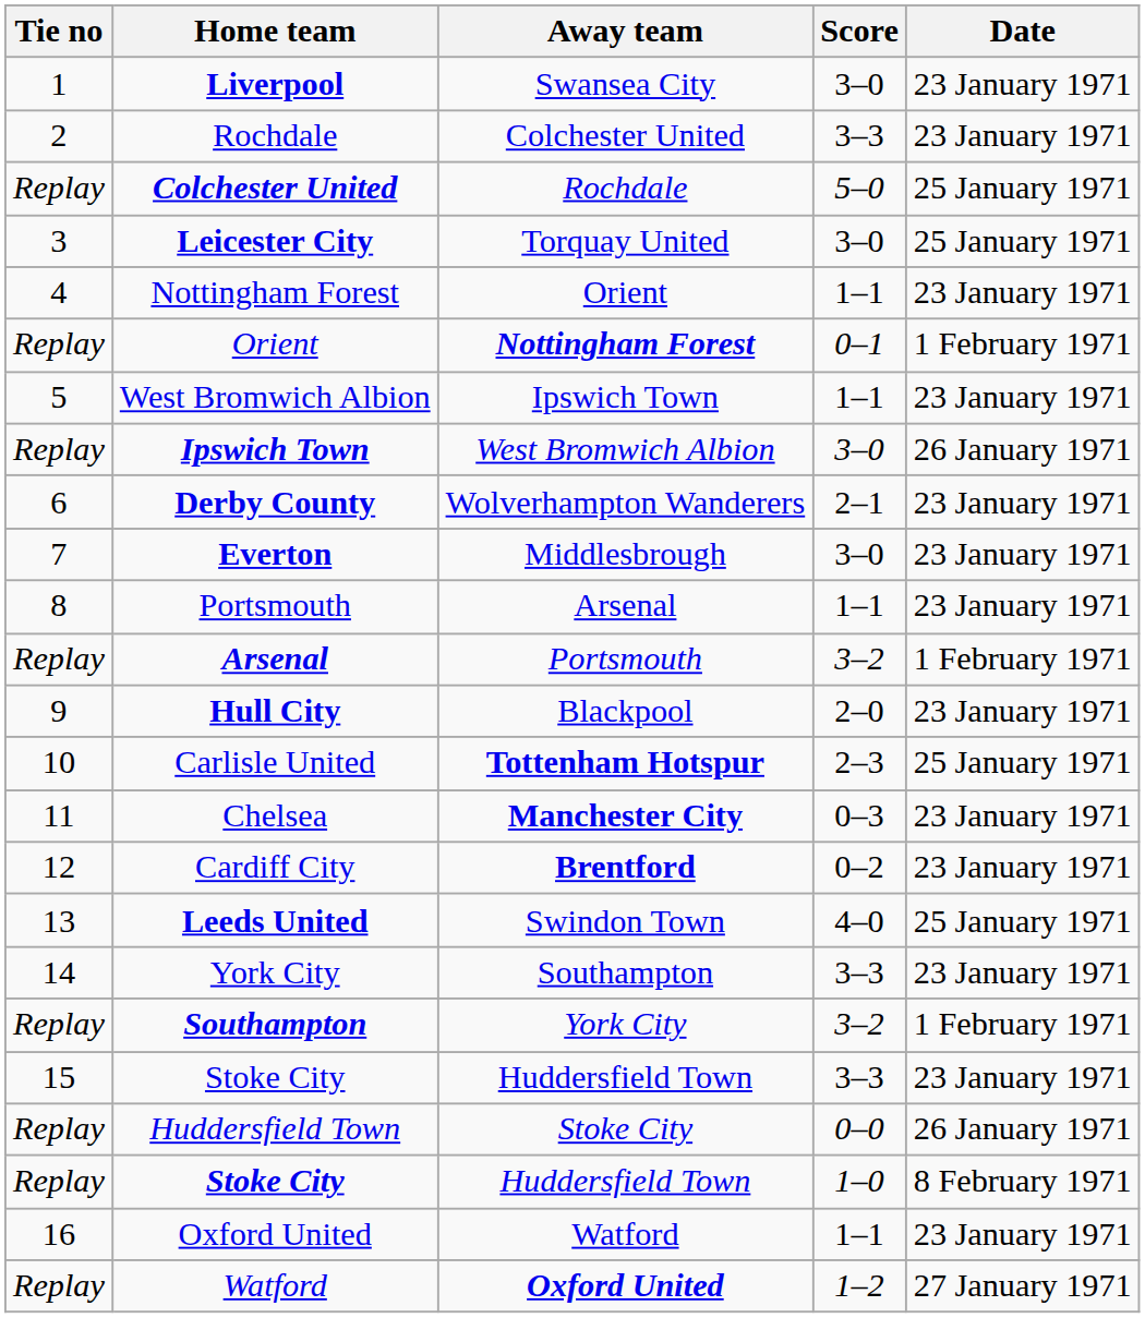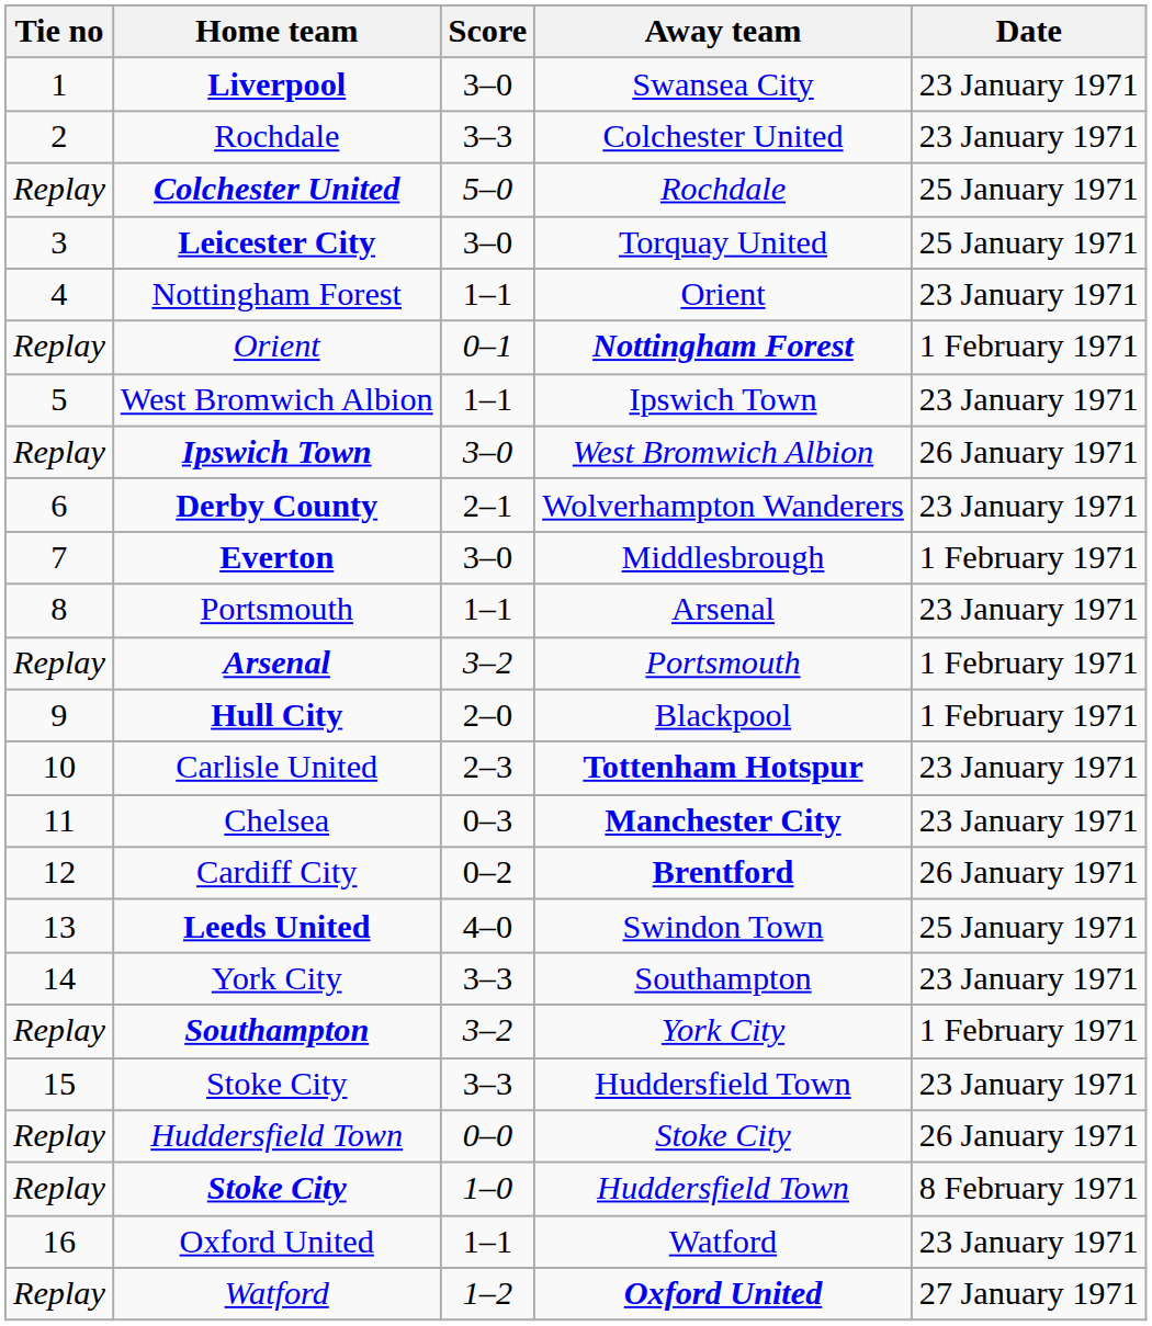columns swapped: Score <-> Away team
Everton | Date: 23 January 1971 -> 1 February 1971
Hull City | Date: 23 January 1971 -> 1 February 1971
Carlisle United | Date: 25 January 1971 -> 23 January 1971
Cardiff City | Date: 23 January 1971 -> 26 January 1971
